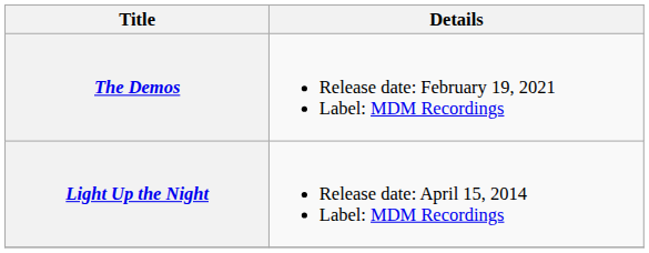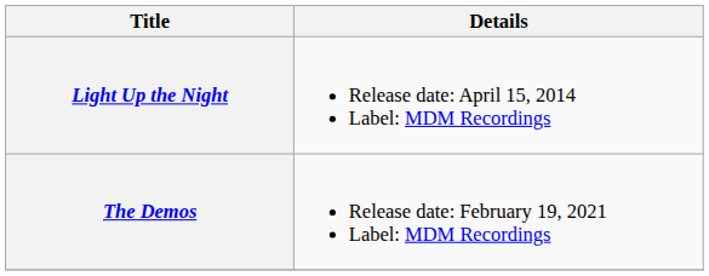rows swapped: Light Up the Night <-> The Demos
